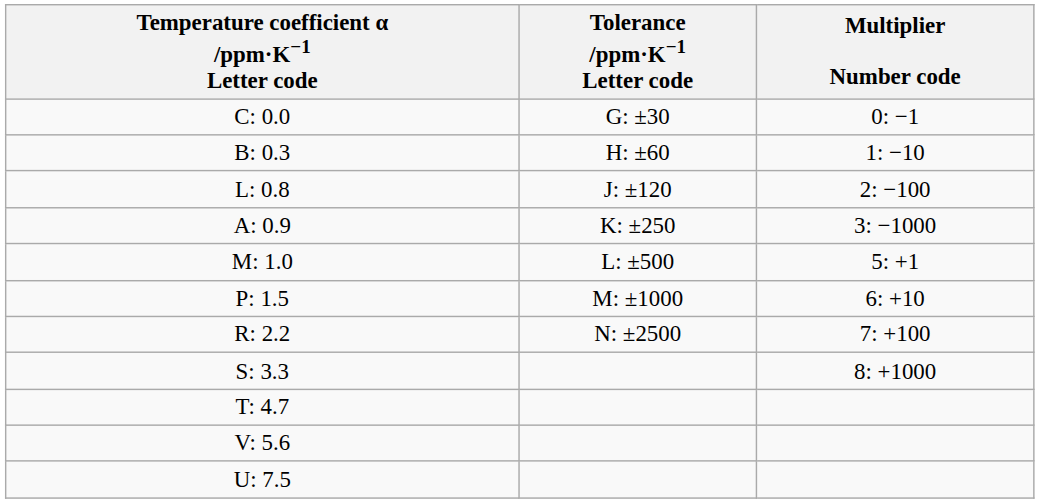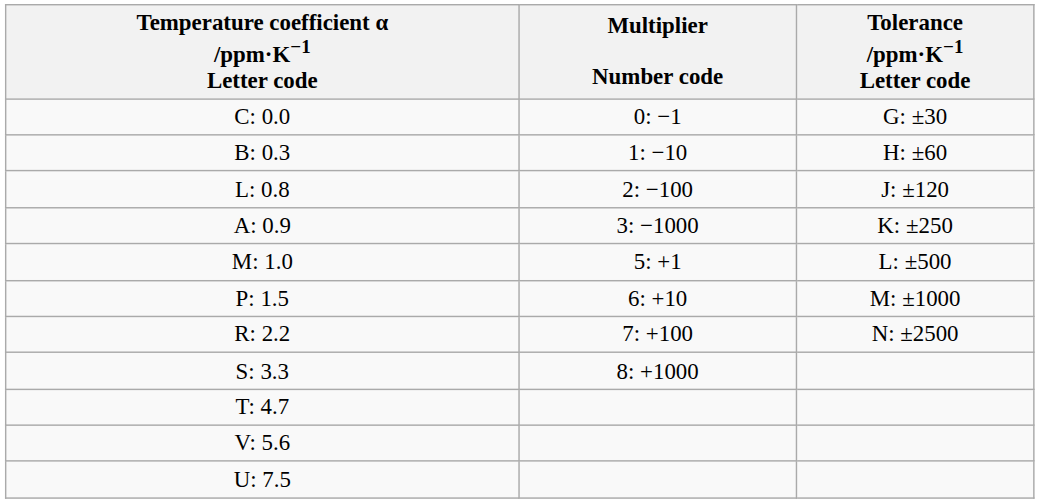columns swapped: Multiplier Number code <-> Tolerance /ppm·K−1 Letter code
